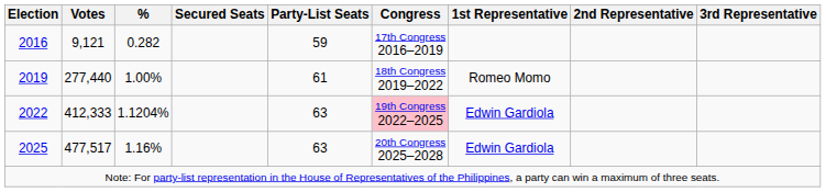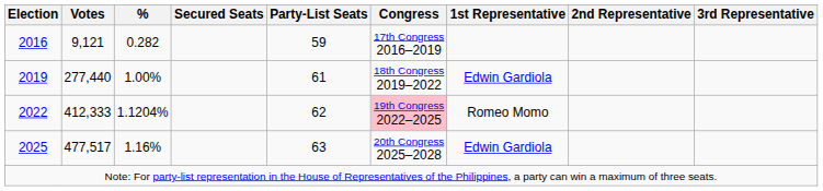2019 | 1st Representative: Romeo Momo -> Edwin Gardiola
2022 | Party-List Seats: 63 -> 62
2022 | 1st Representative: Edwin Gardiola -> Romeo Momo
